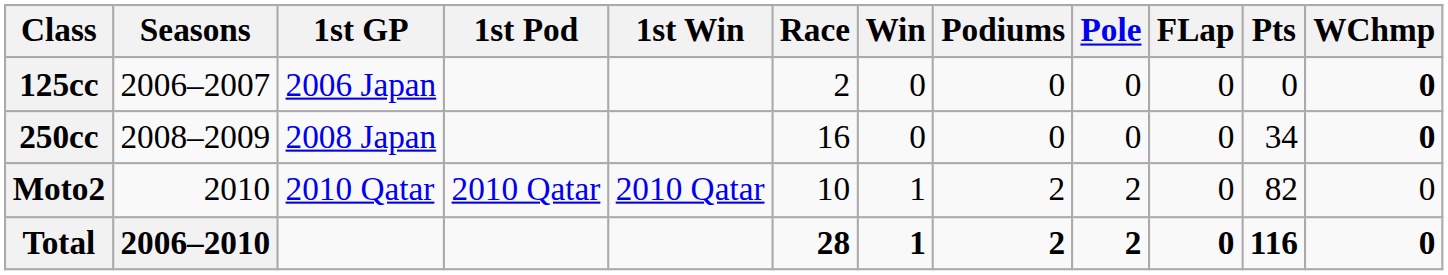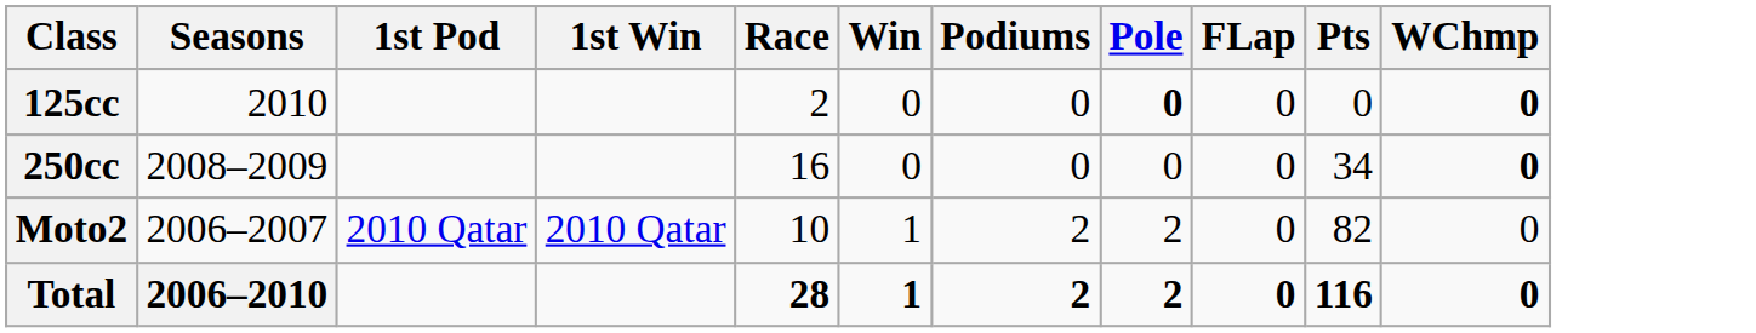- column: 1st GP | 2006 Japan | 2008 Japan | 2010 Qatar
125cc | Seasons: 2006–2007 -> 2010
125cc | Pole: normal -> bold
Moto2 | Seasons: 2010 -> 2006–2007
